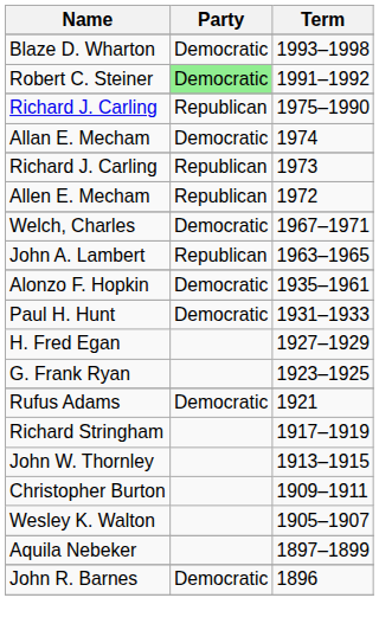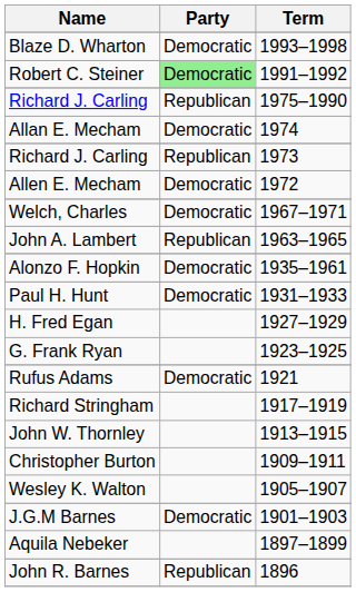Allen E. Mecham | Party: Republican -> Democratic
+ row: J.G.M Barnes | Democratic | 1901–1903
John R. Barnes | Party: Democratic -> Republican
